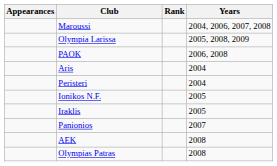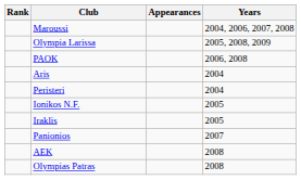columns swapped: Rank <-> Appearances
